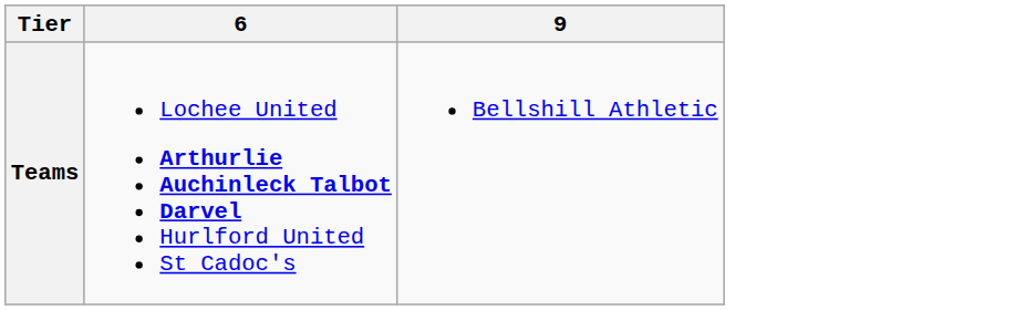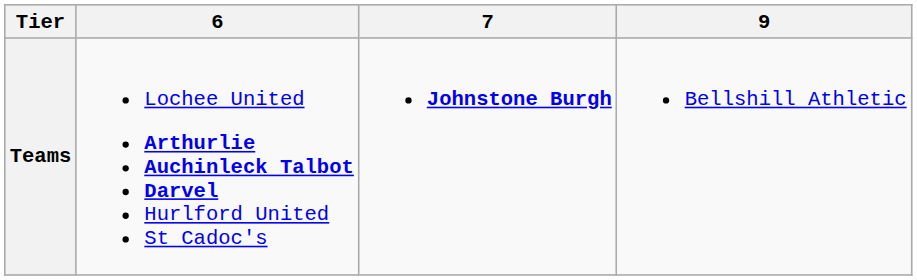+ column: 7 | Johnstone Burgh
